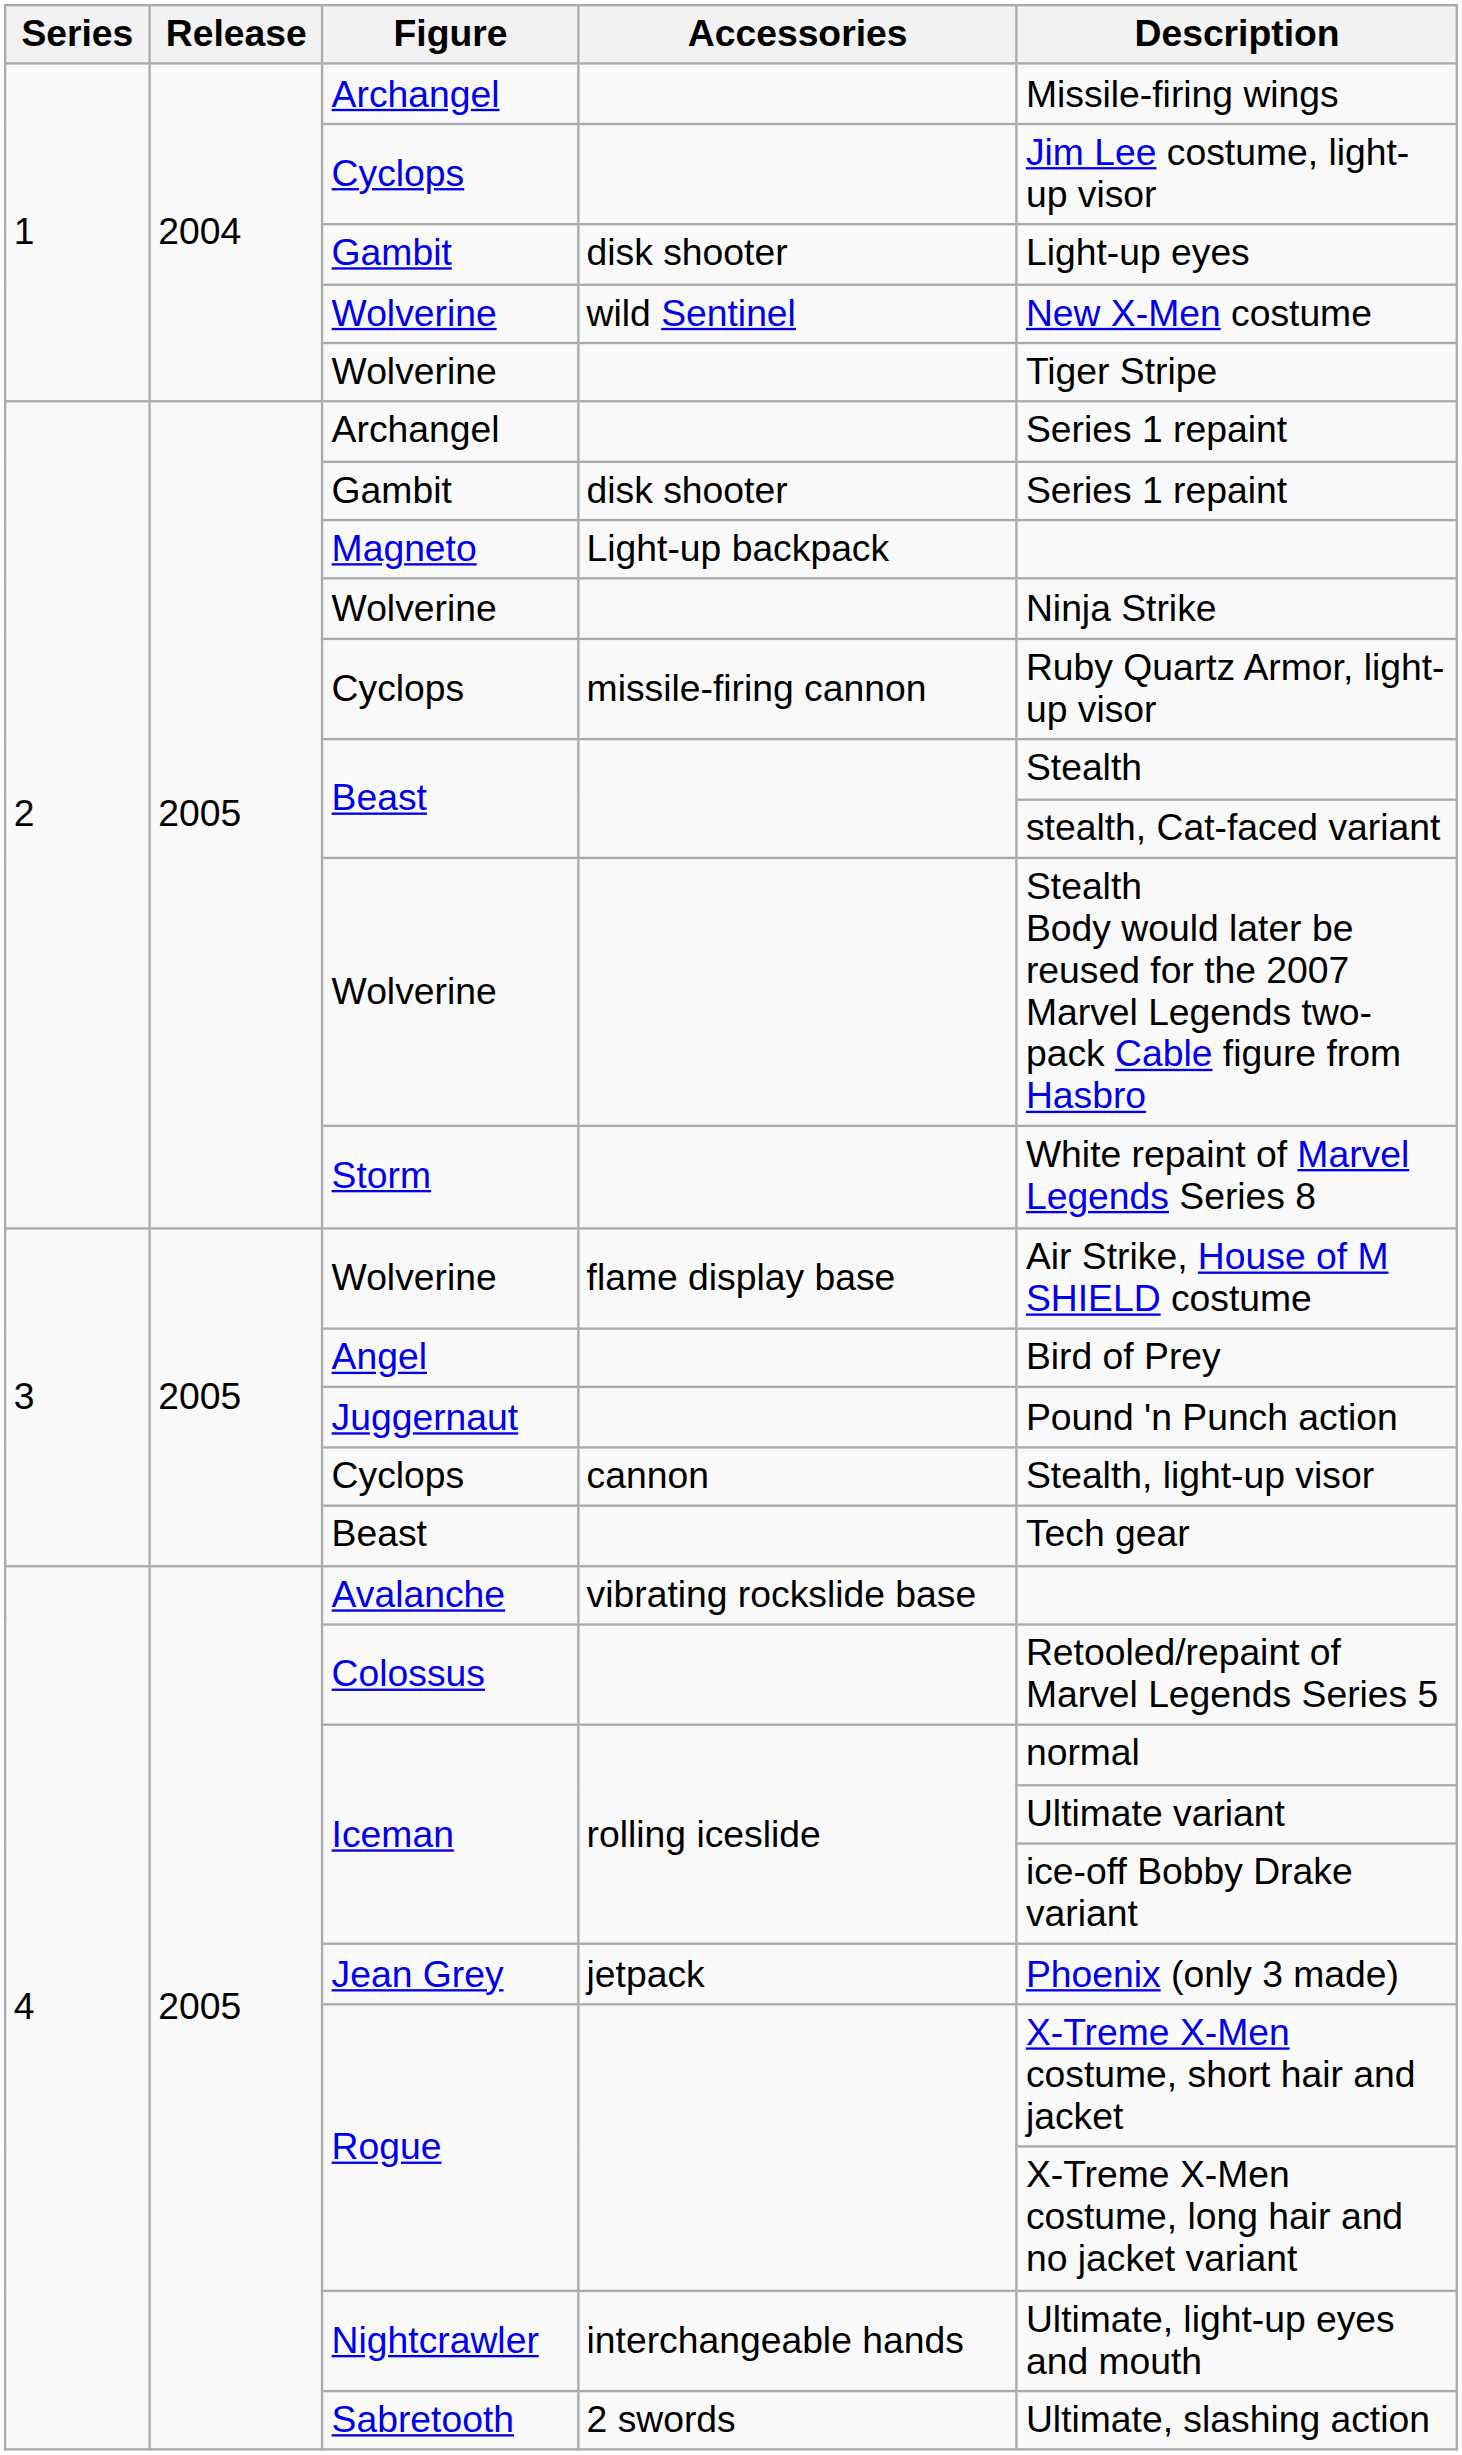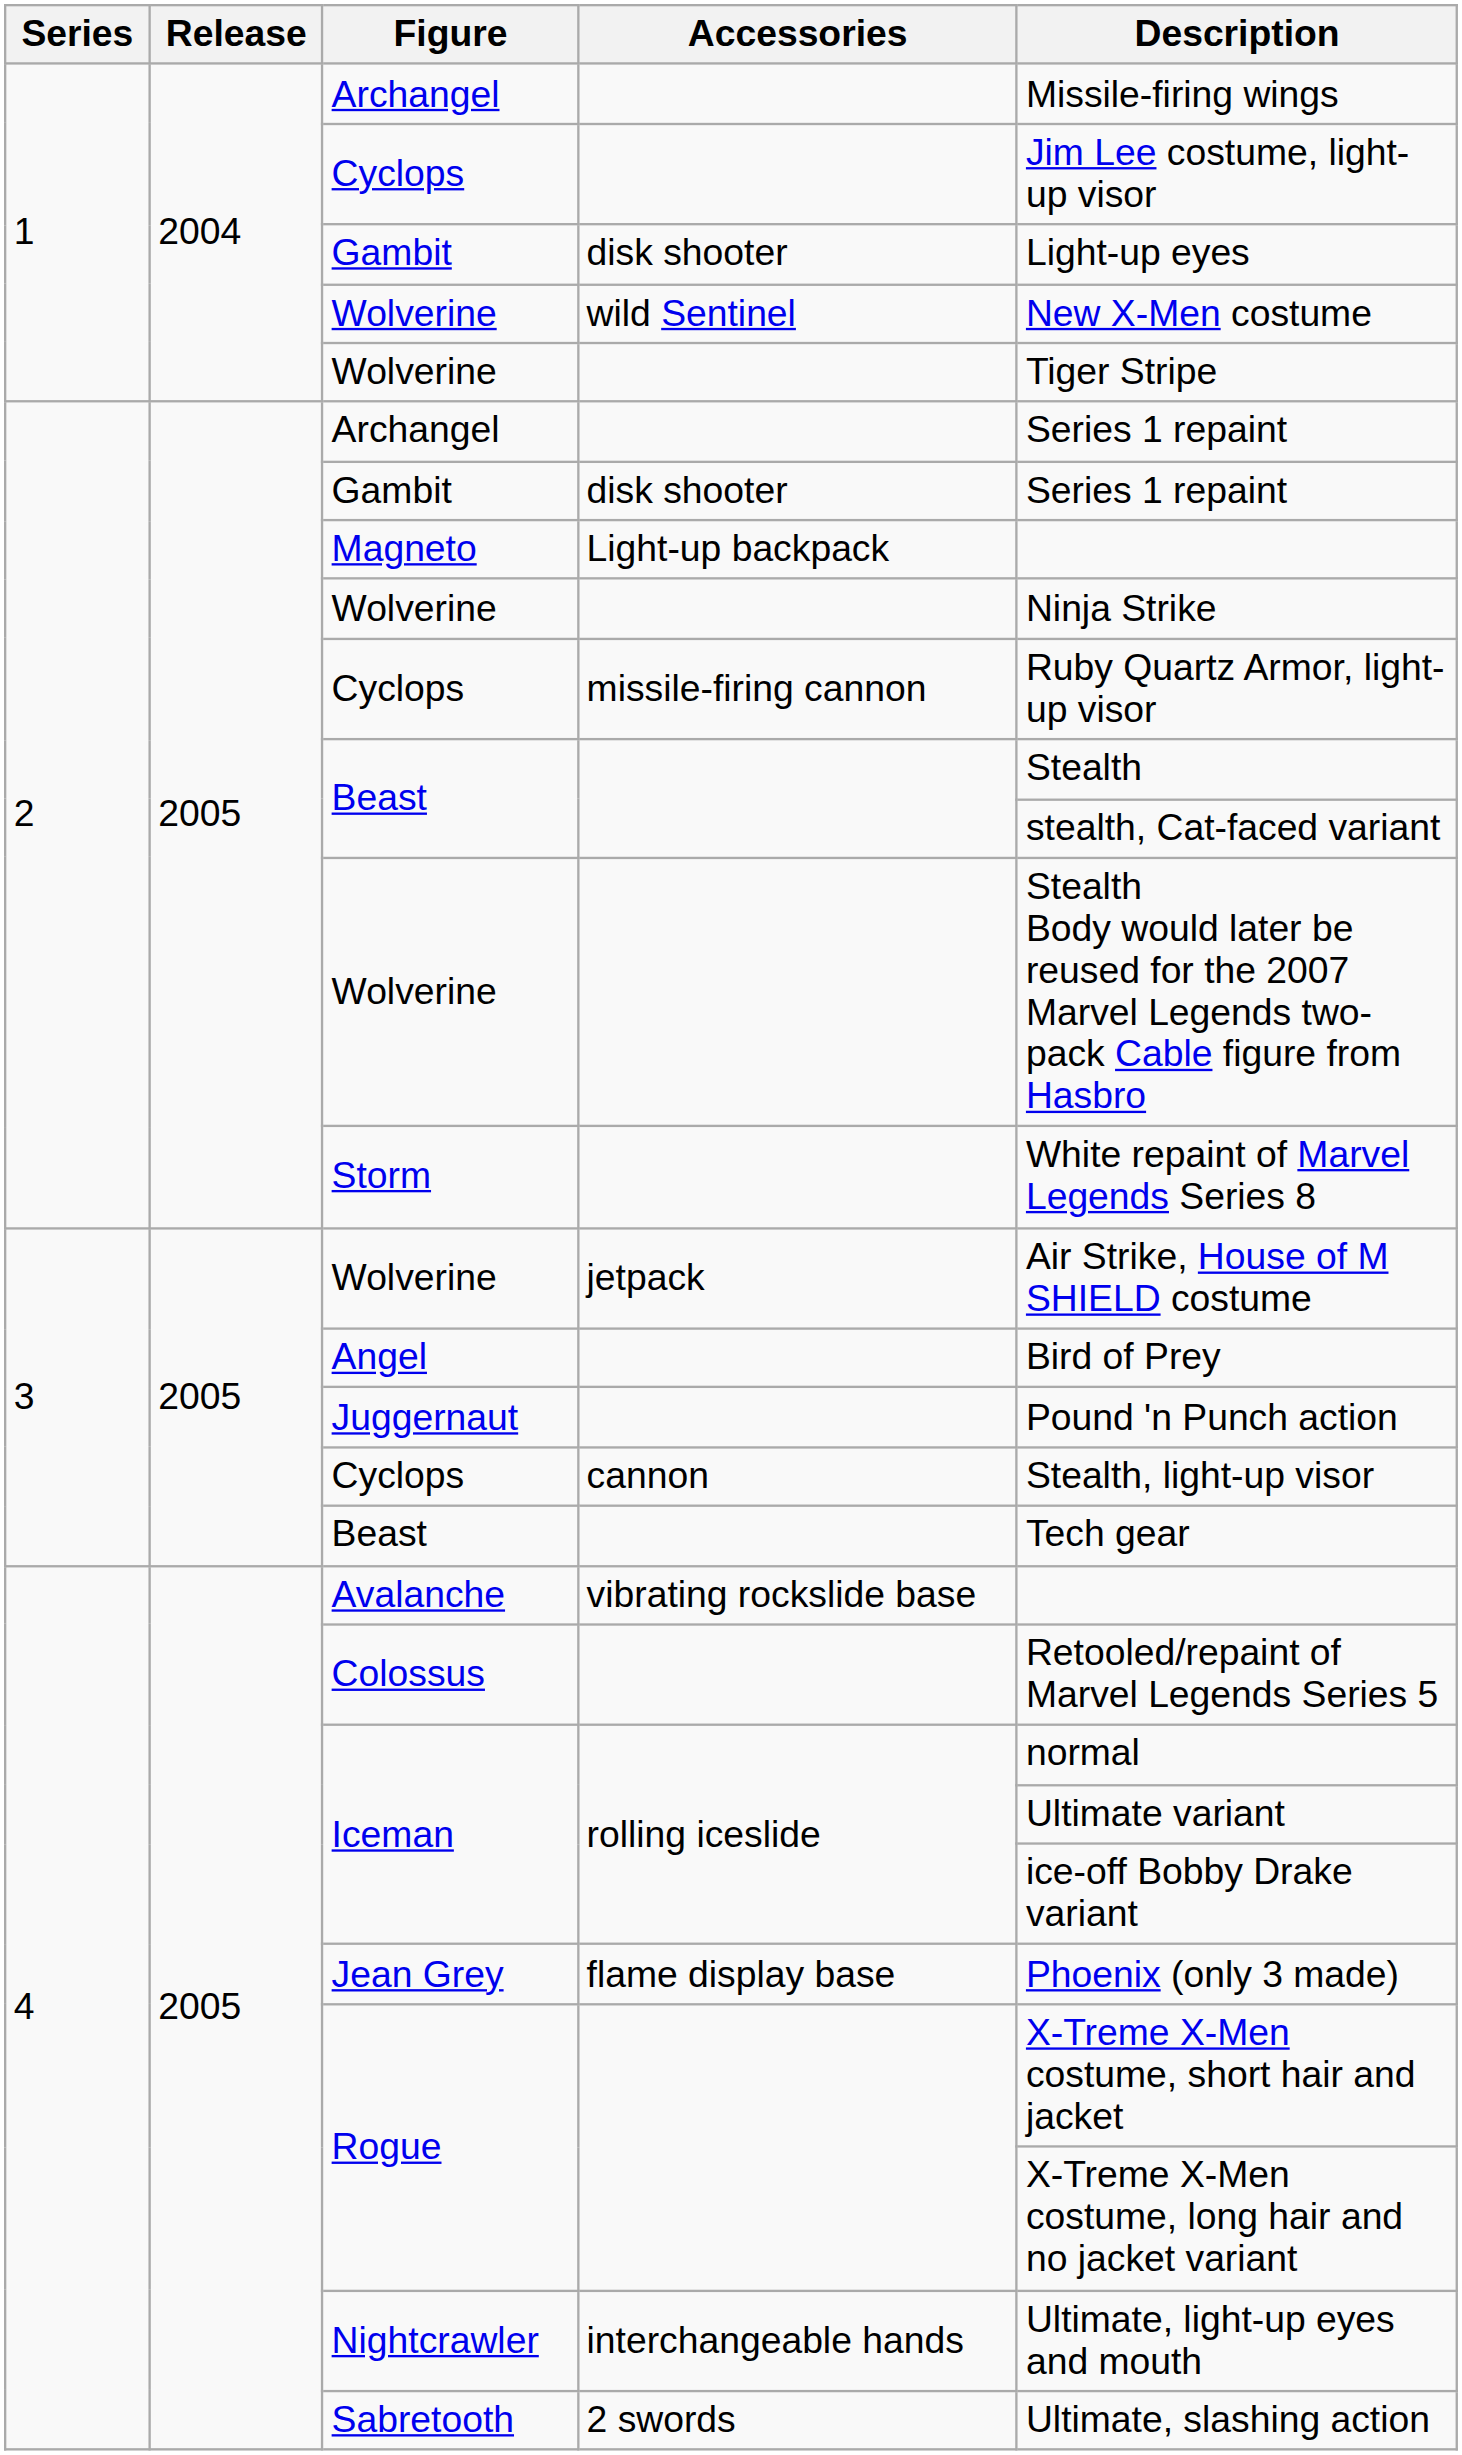3 / Wolverine | Accessories: flame display base -> jetpack
Jean Grey | Accessories: jetpack -> flame display base
